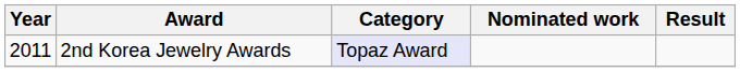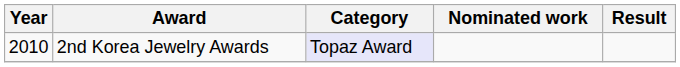2nd Korea Jewelry Awards | Year: 2011 -> 2010
